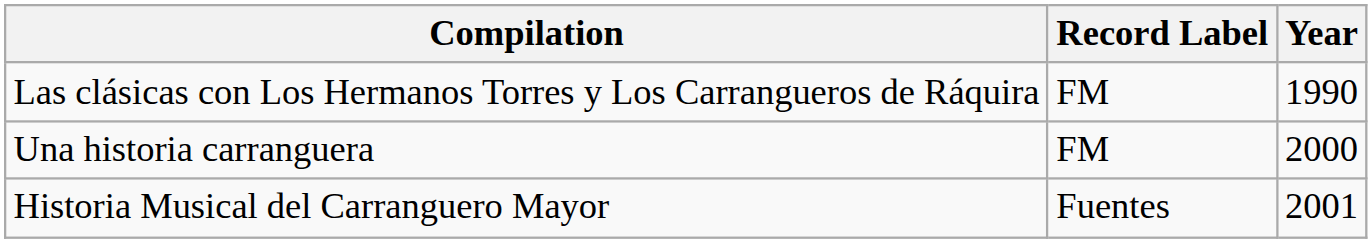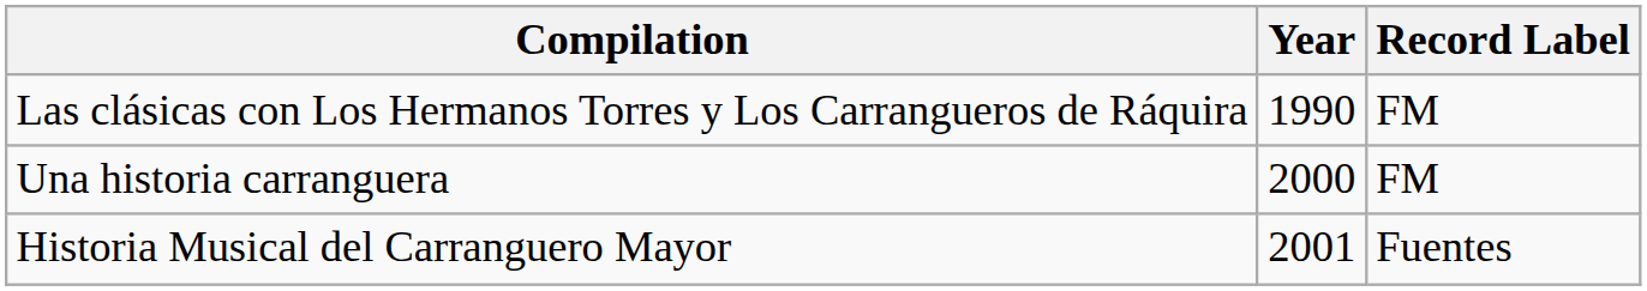columns swapped: Year <-> Record Label
